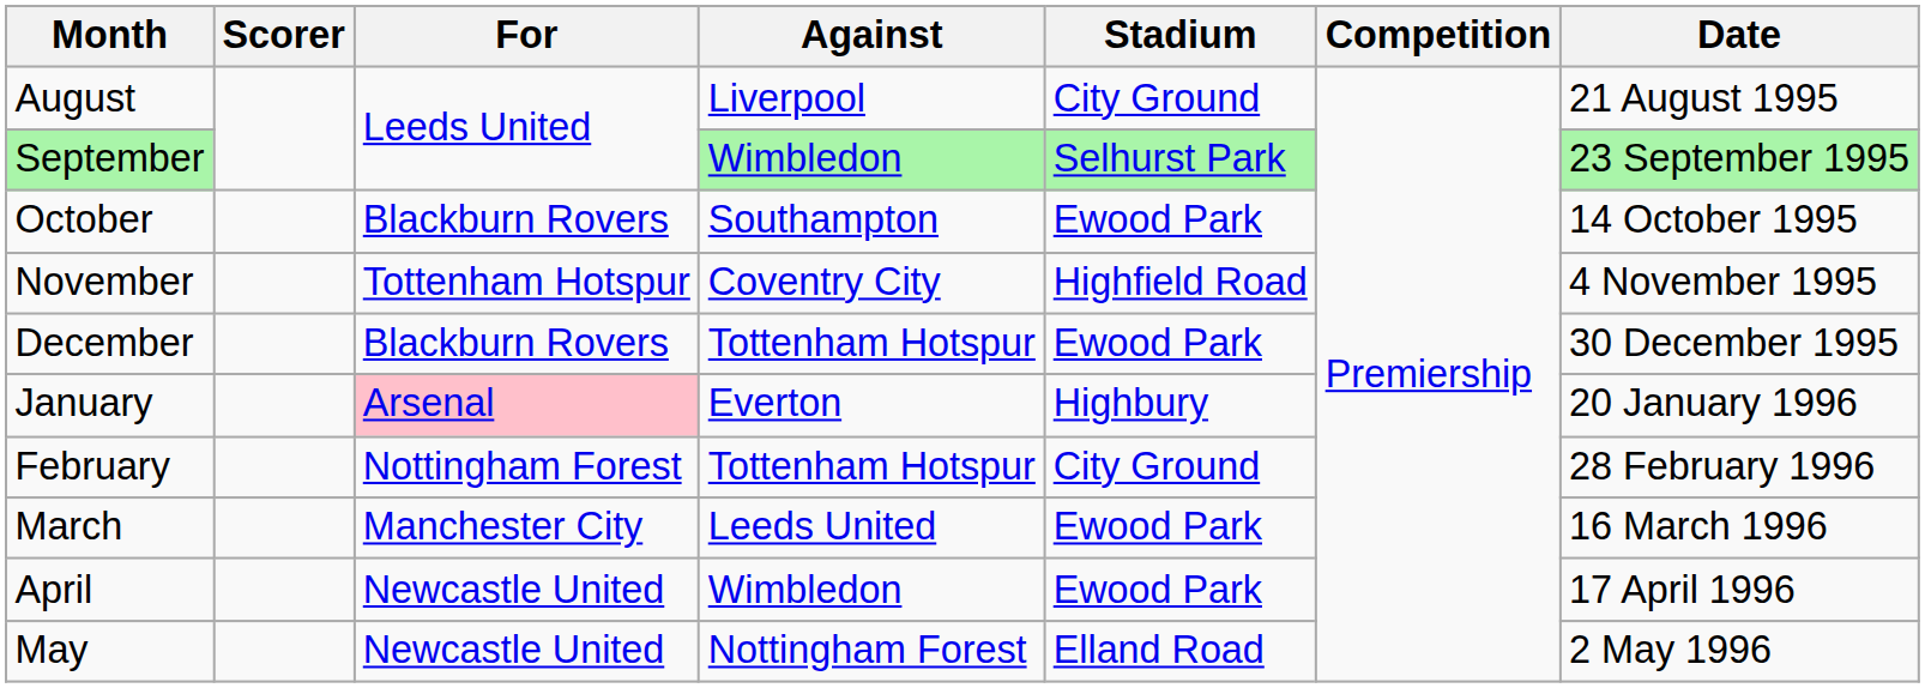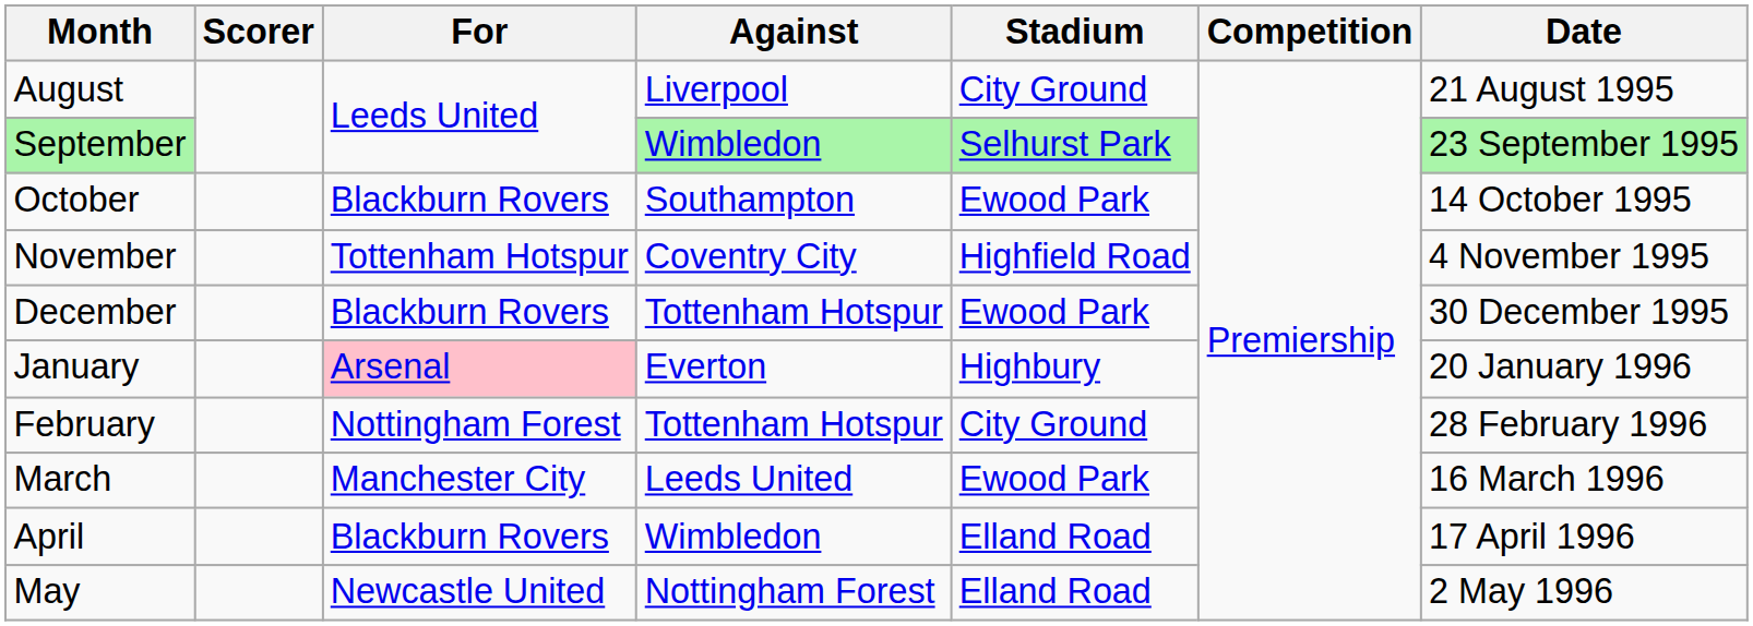April | For: Newcastle United -> Blackburn Rovers
April | Stadium: Ewood Park -> Elland Road
